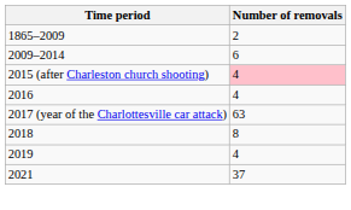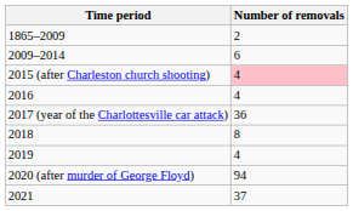2017 (year of the Charlottesville car attack) | Number of removals: 63 -> 36
+ row: 2020 (after murder of George Floyd) | 94
